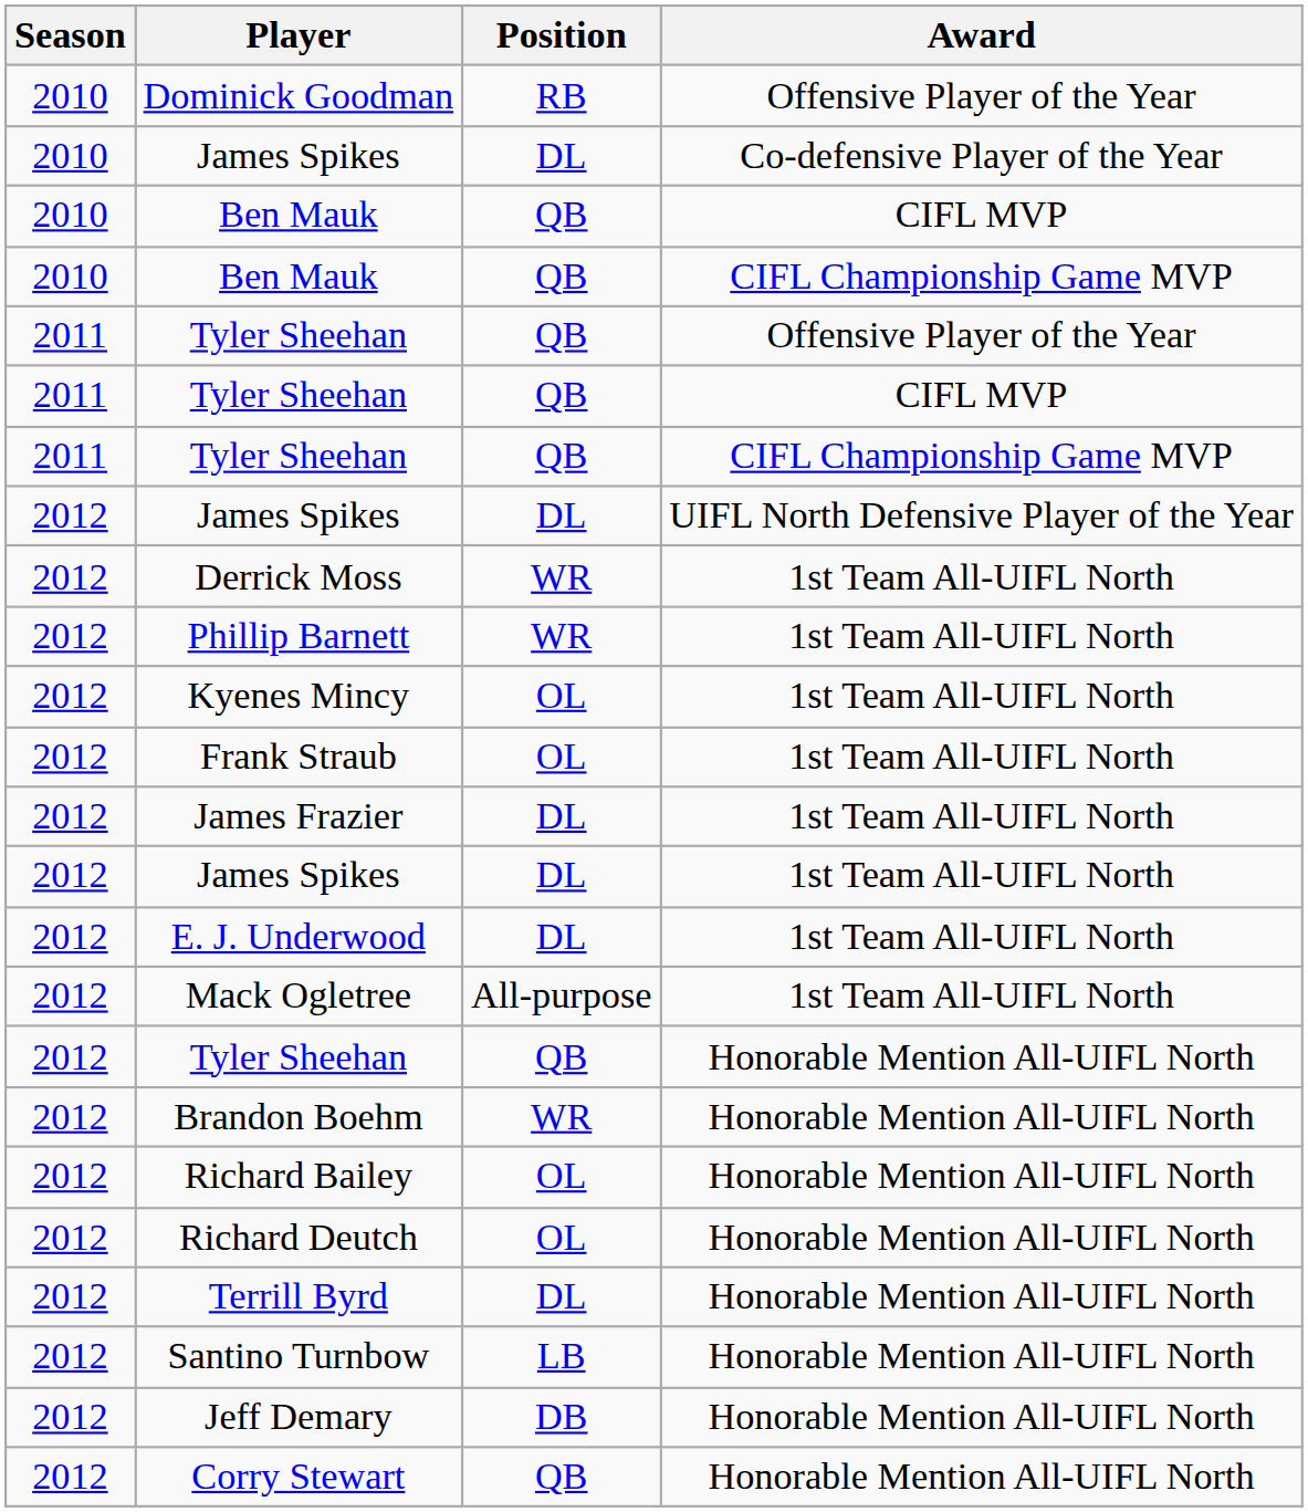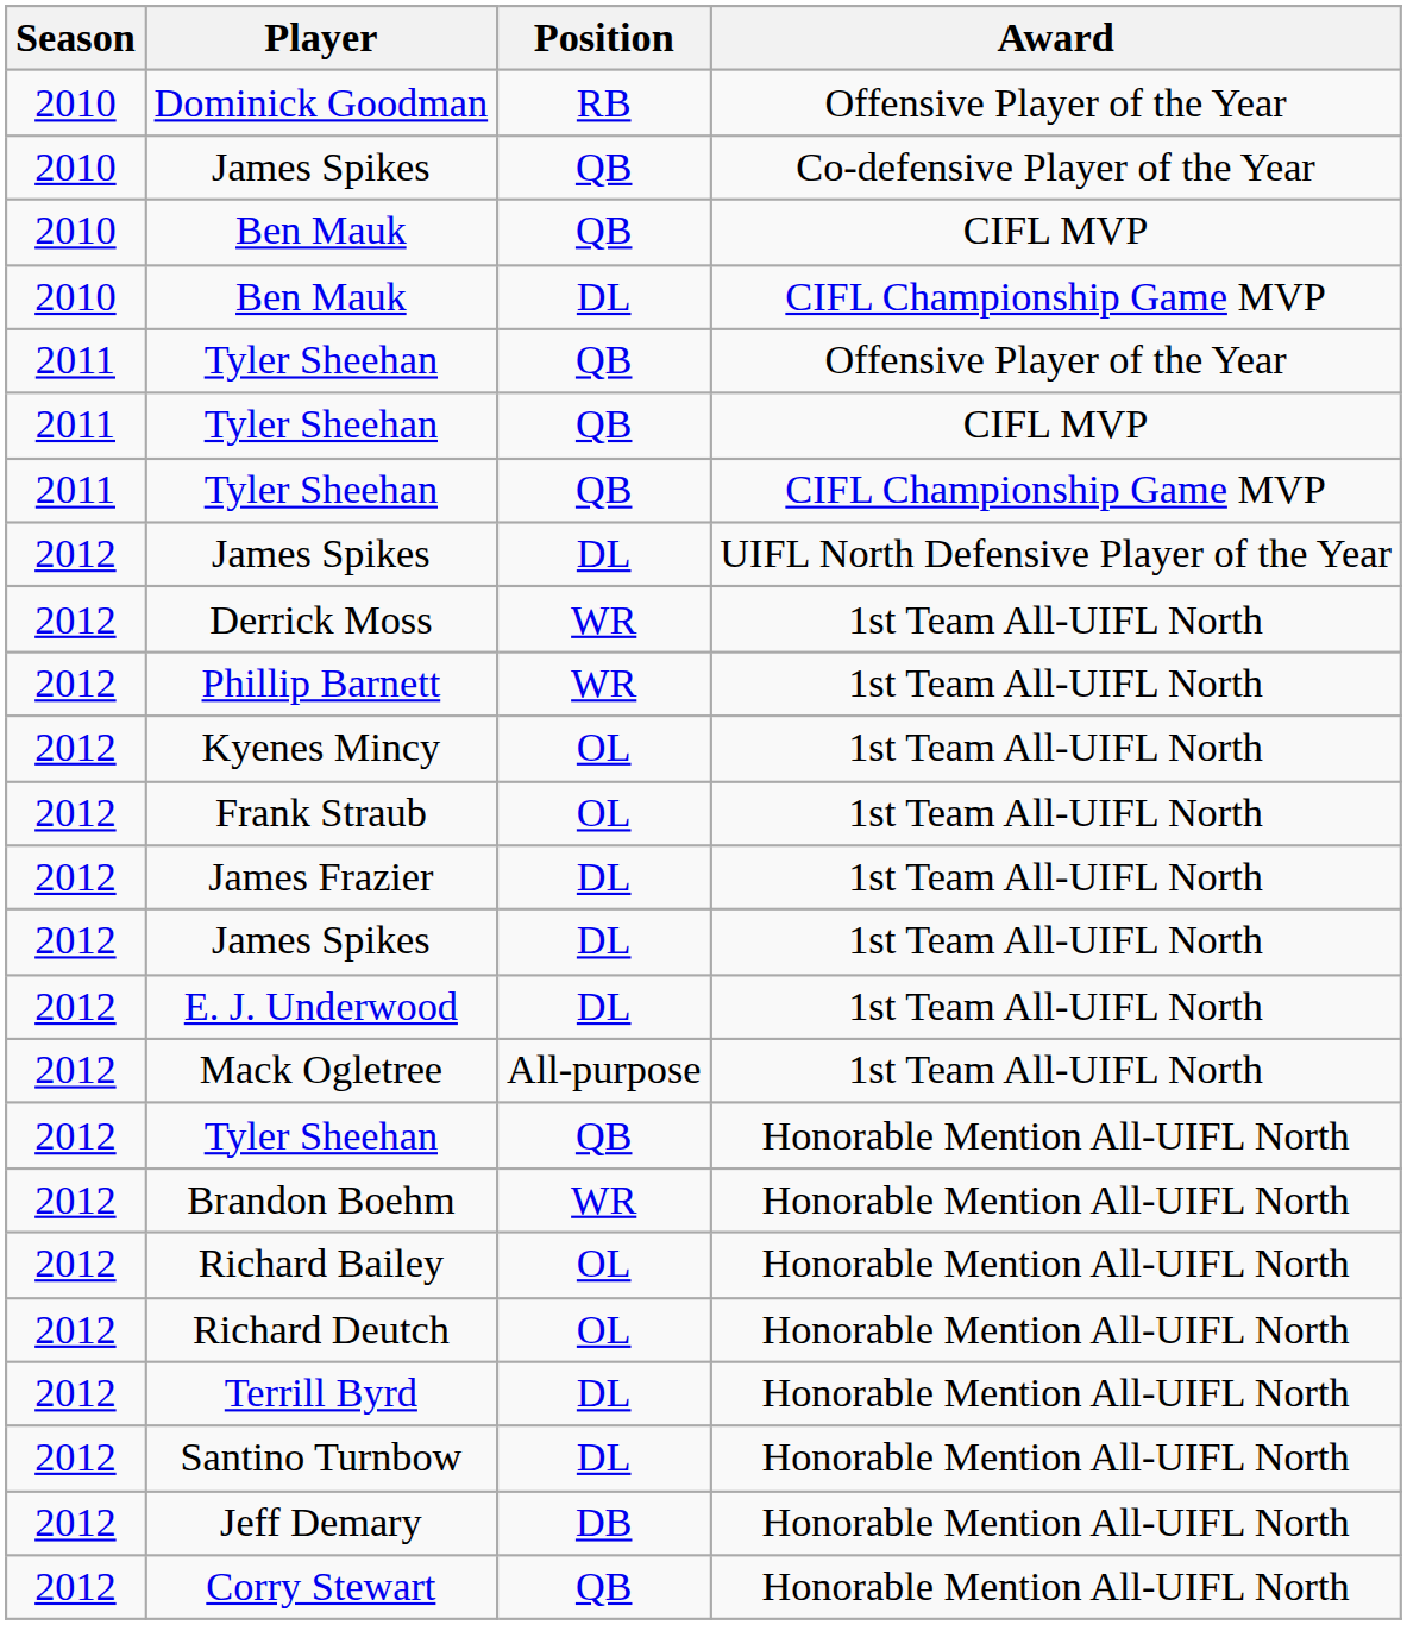James Spikes / Co-defensive Player of the Year | Position: DL -> QB
Ben Mauk / CIFL Championship Game MVP | Position: QB -> DL
Santino Turnbow | Position: LB -> DL
